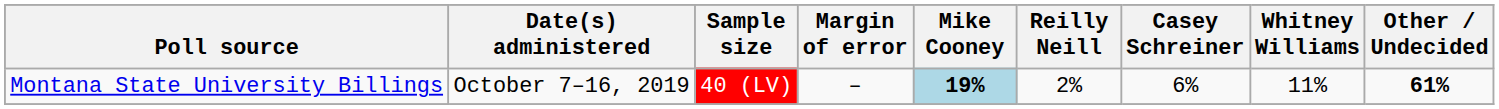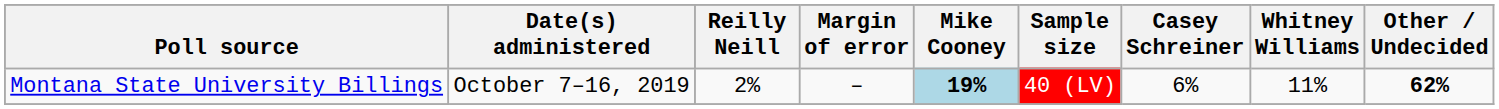columns swapped: Sample size <-> Reilly Neill
Montana State University Billings | Other / Undecided: 61% -> 62%
